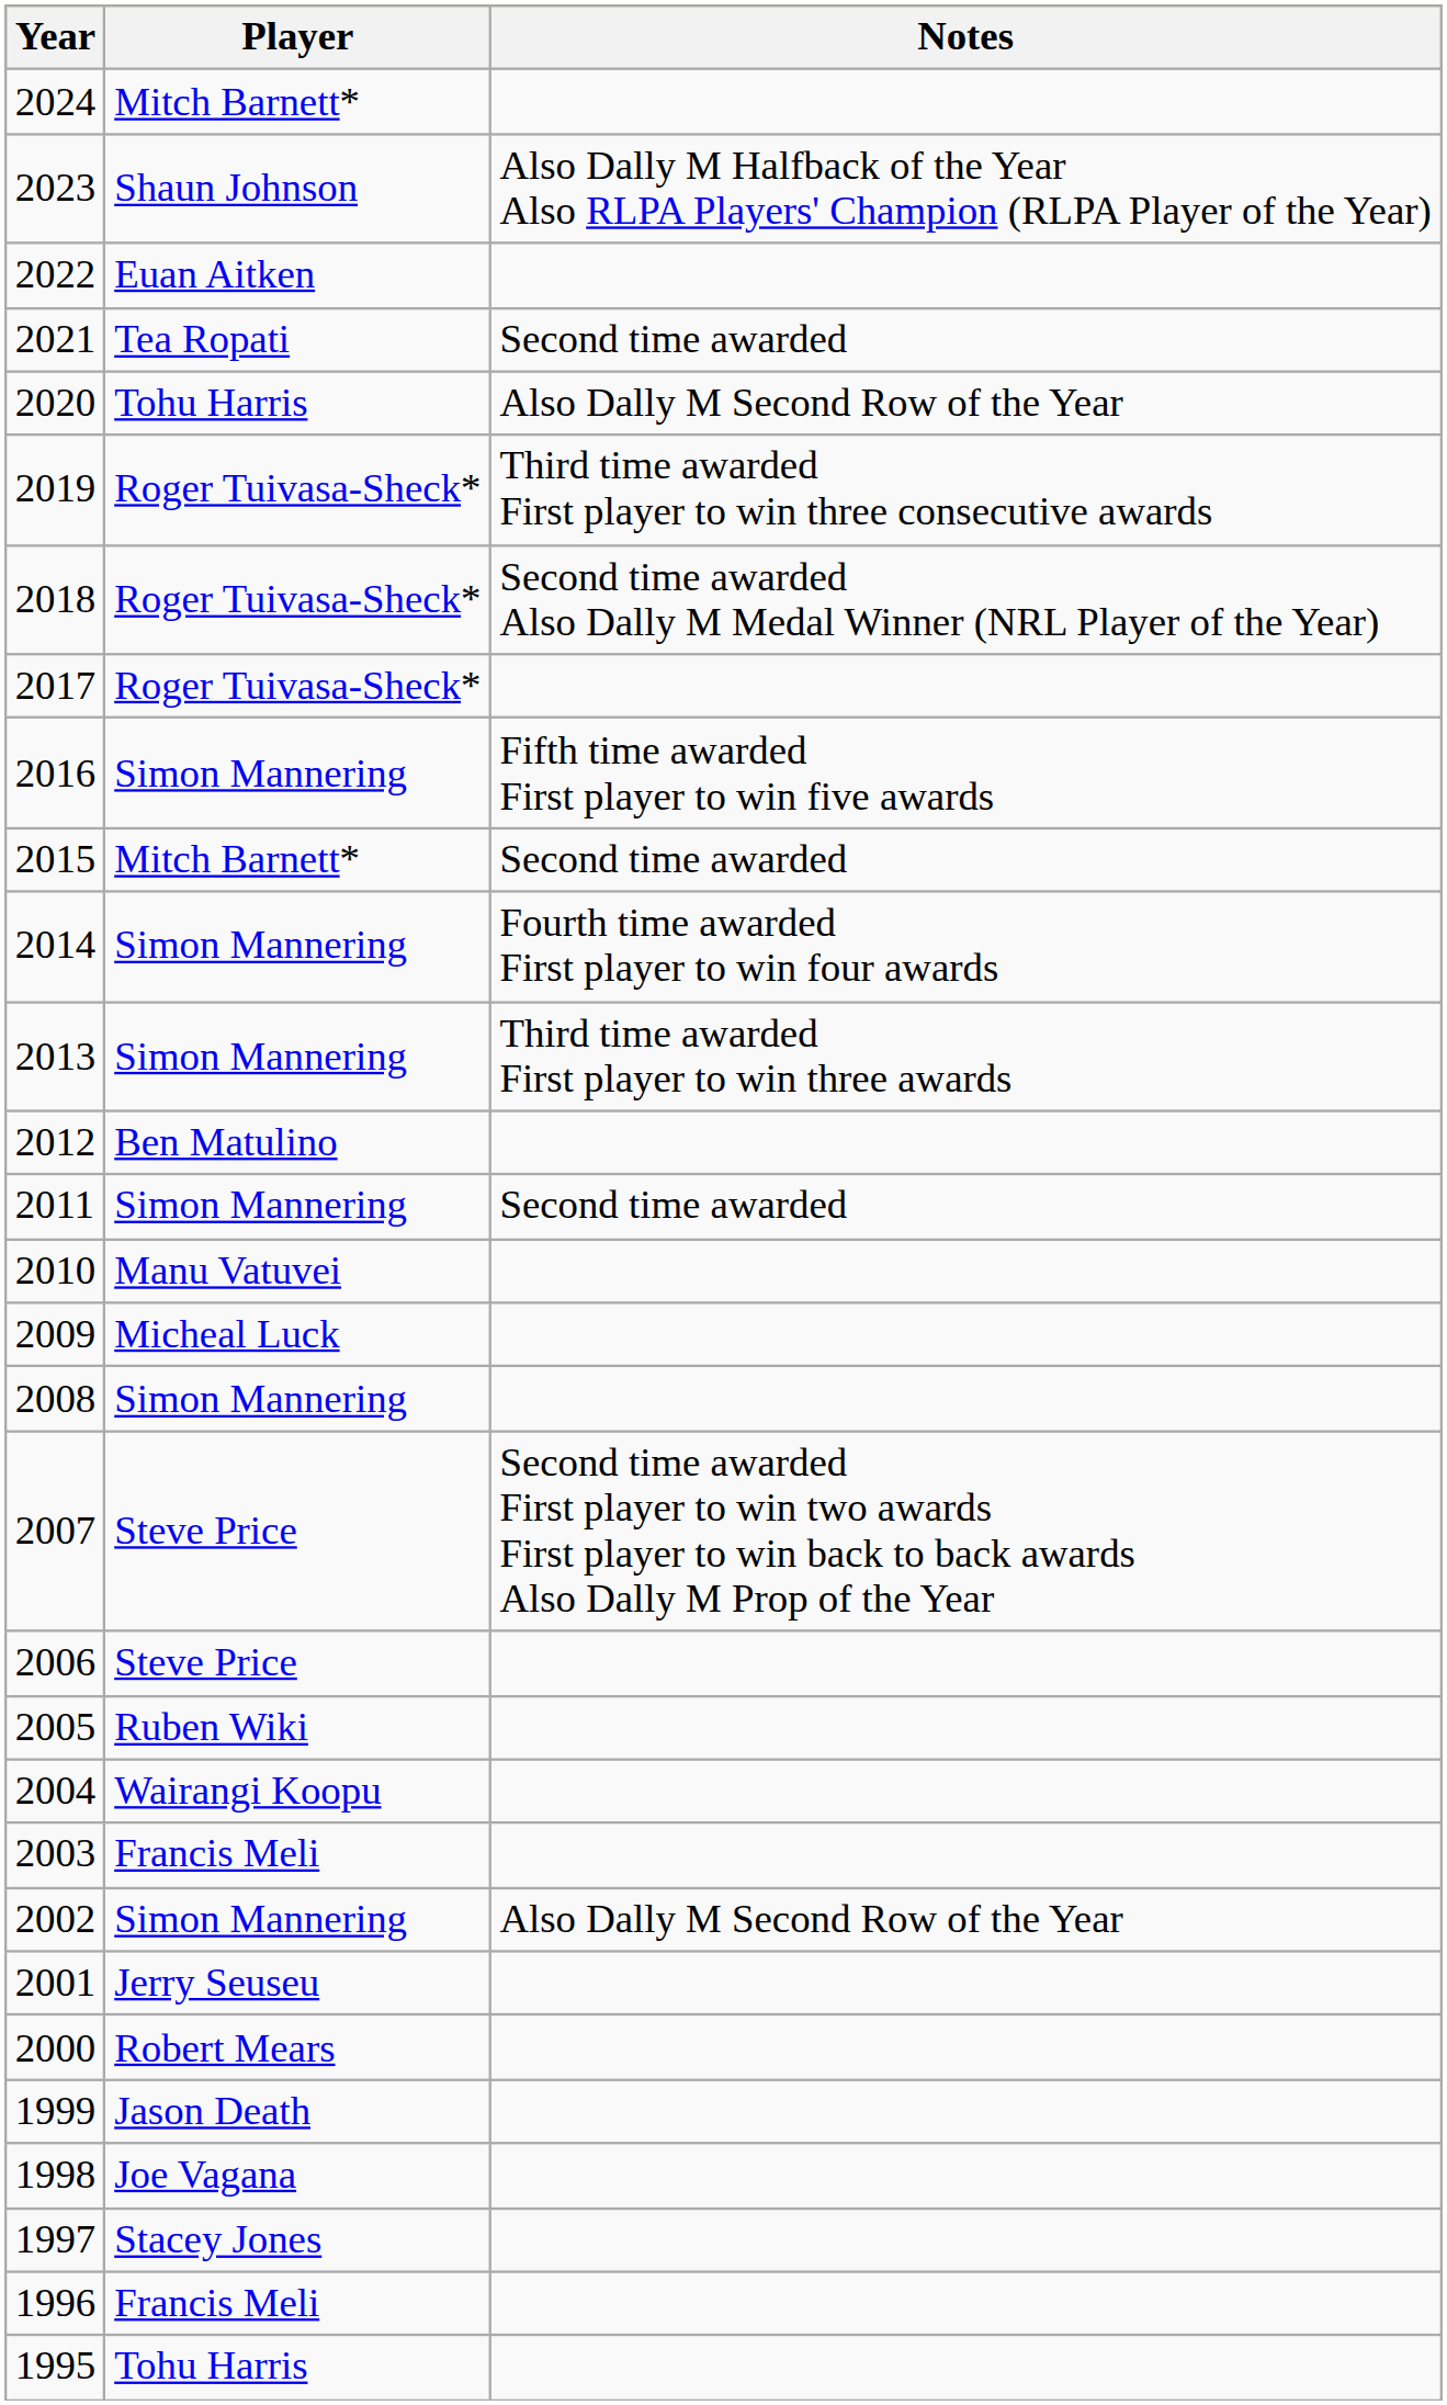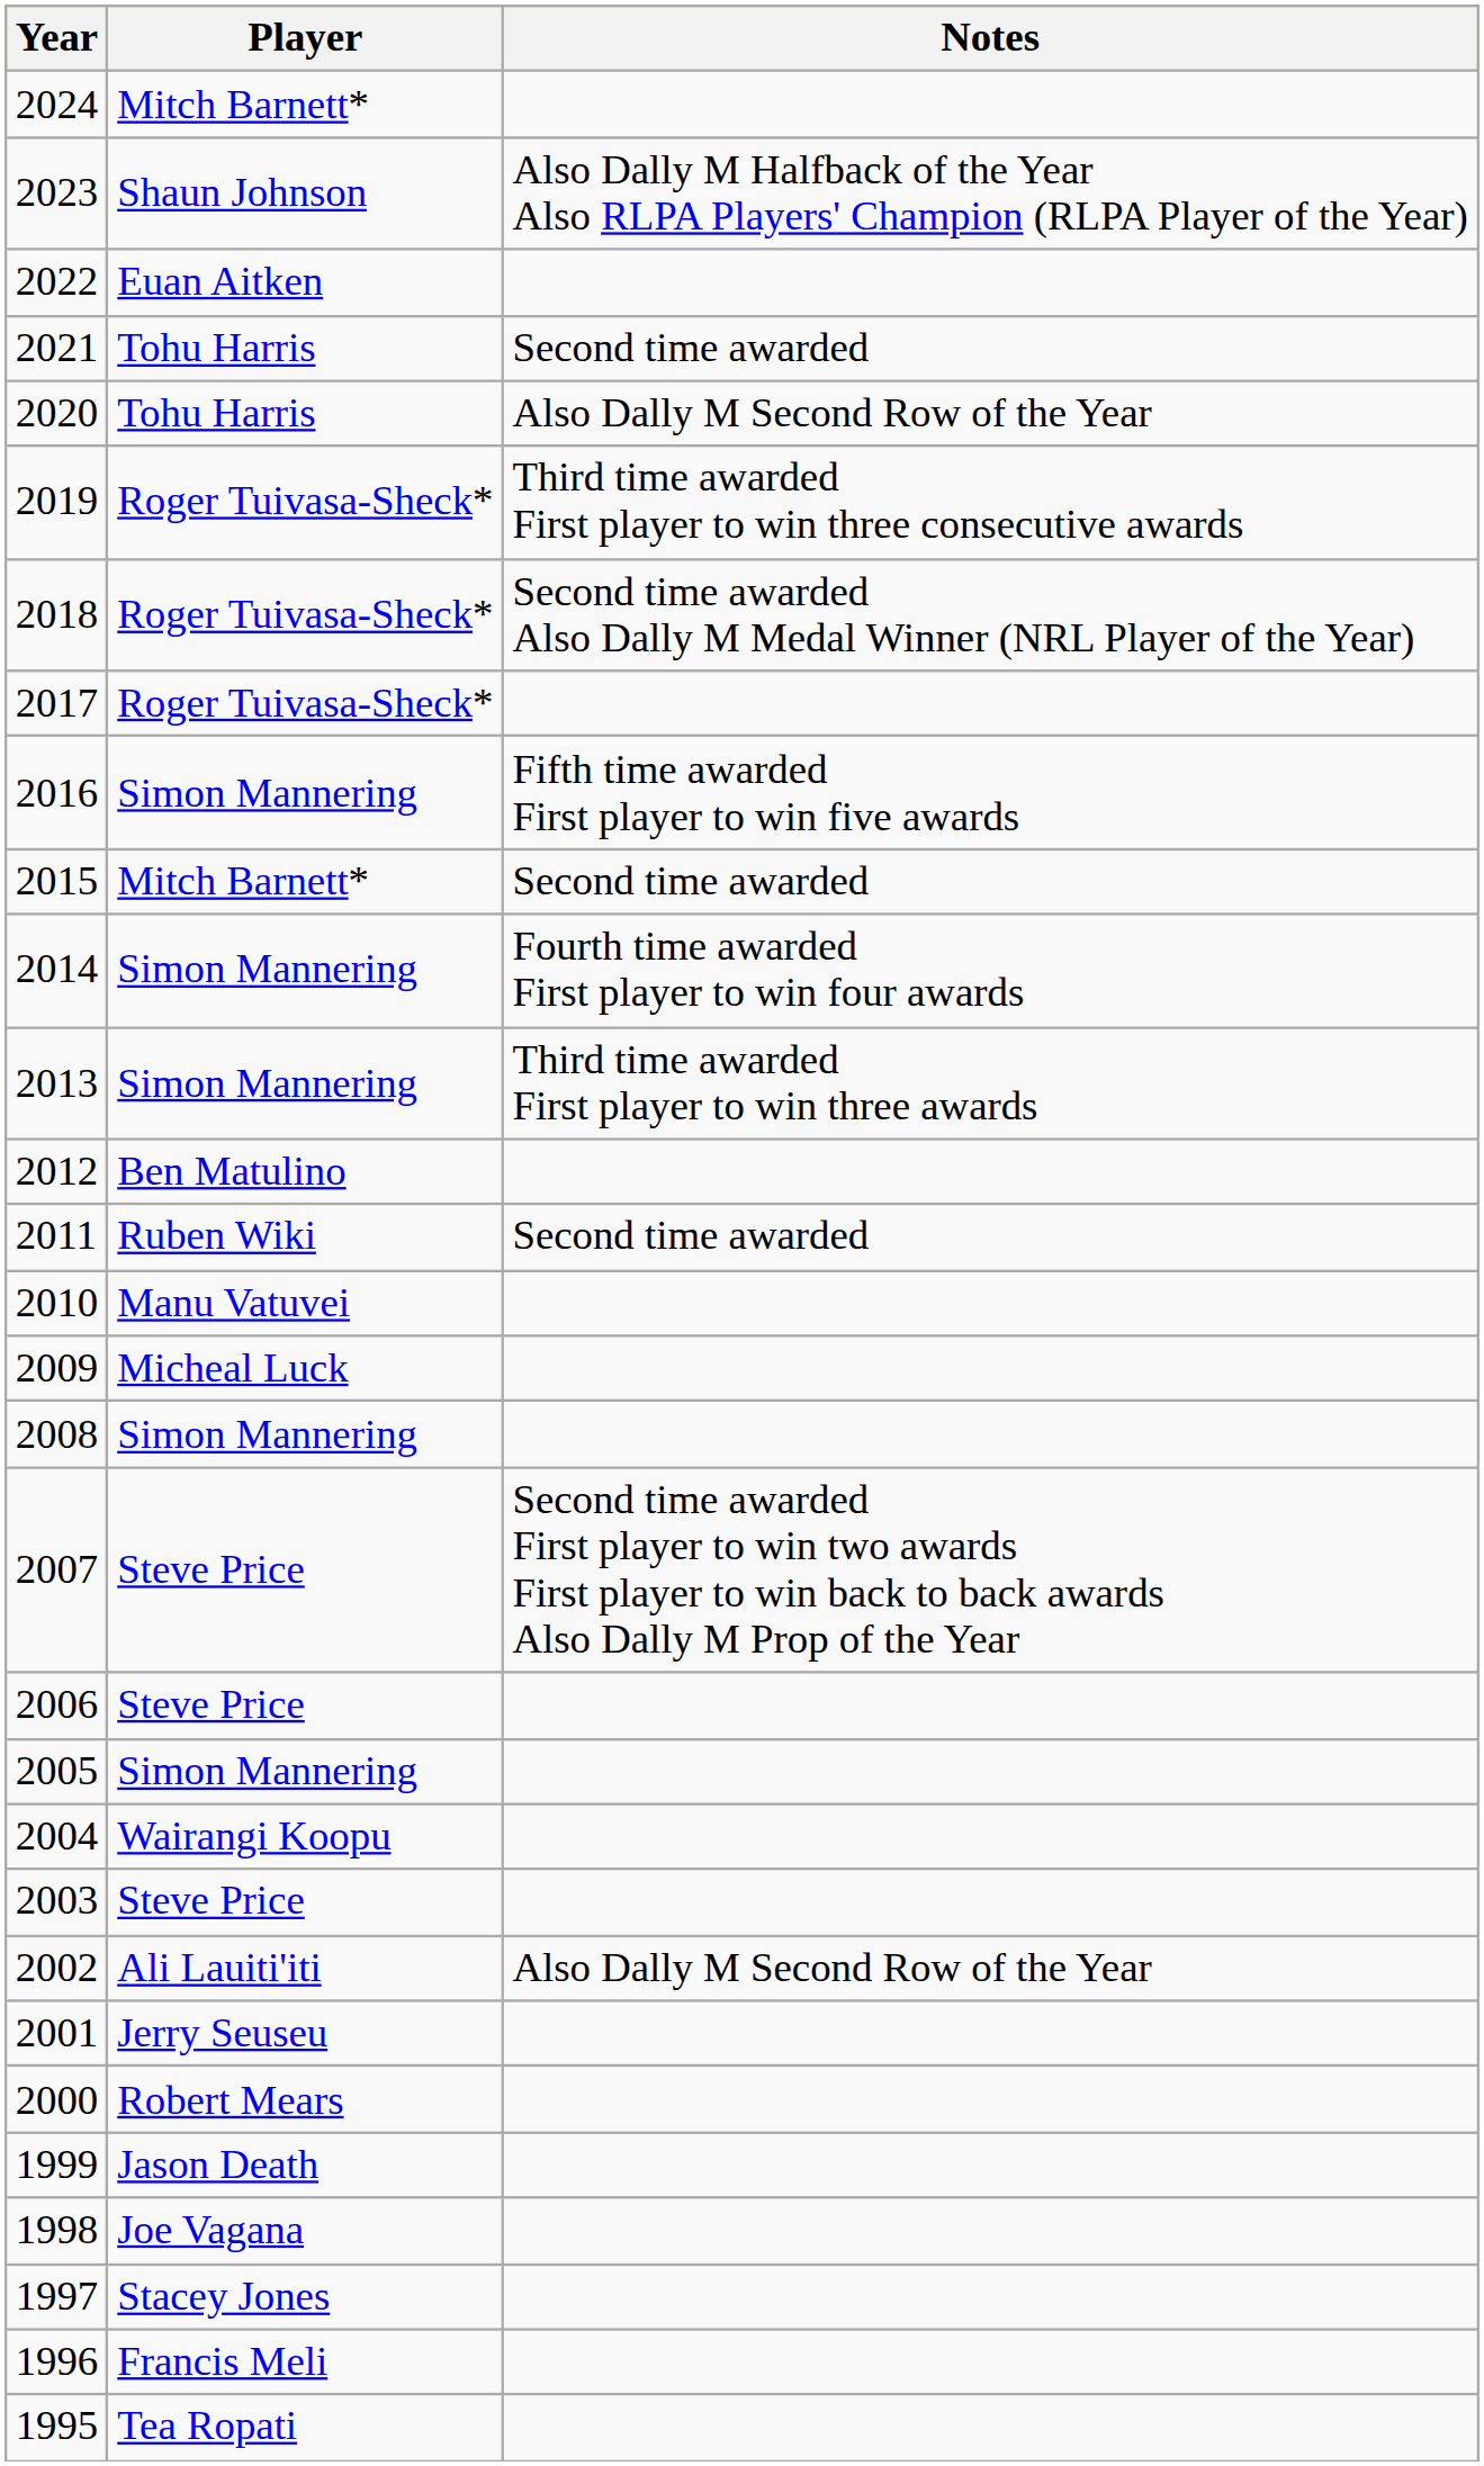2021 | Player: Tea Ropati -> Tohu Harris
2011 | Player: Simon Mannering -> Ruben Wiki
2005 | Player: Ruben Wiki -> Simon Mannering
2003 | Player: Francis Meli -> Steve Price
2002 | Player: Simon Mannering -> Ali Lauiti'iti
1995 | Player: Tohu Harris -> Tea Ropati
